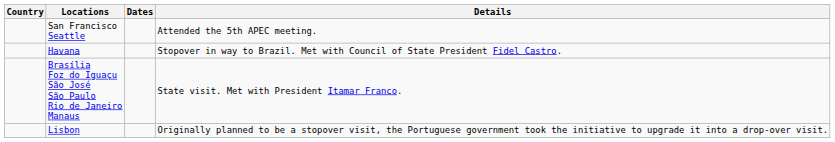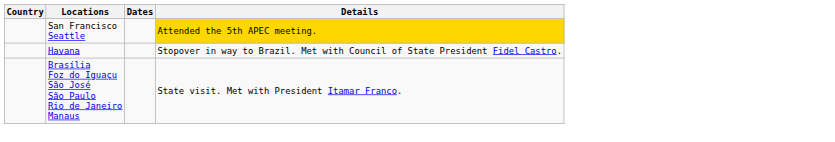San Francisco Seattle | Details: no background -> gold background
- row: Lisbon | Originally planned to be a stopover visit, the Portuguese government took the initiative to upgrade it into a drop-over visit.
